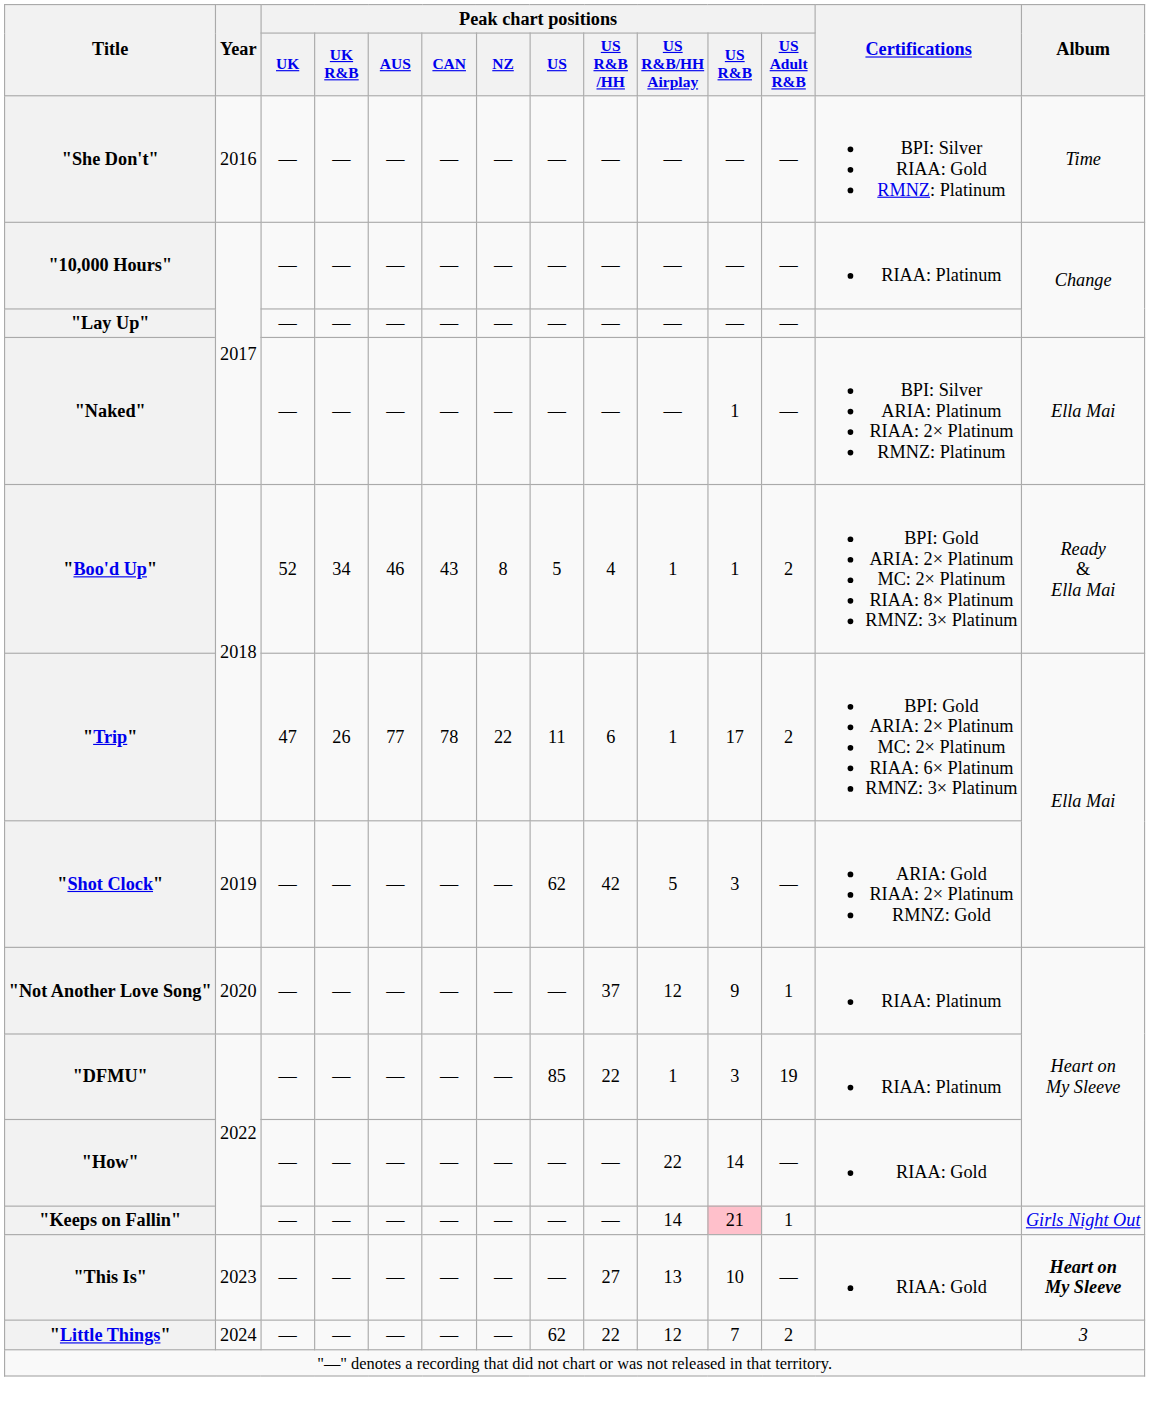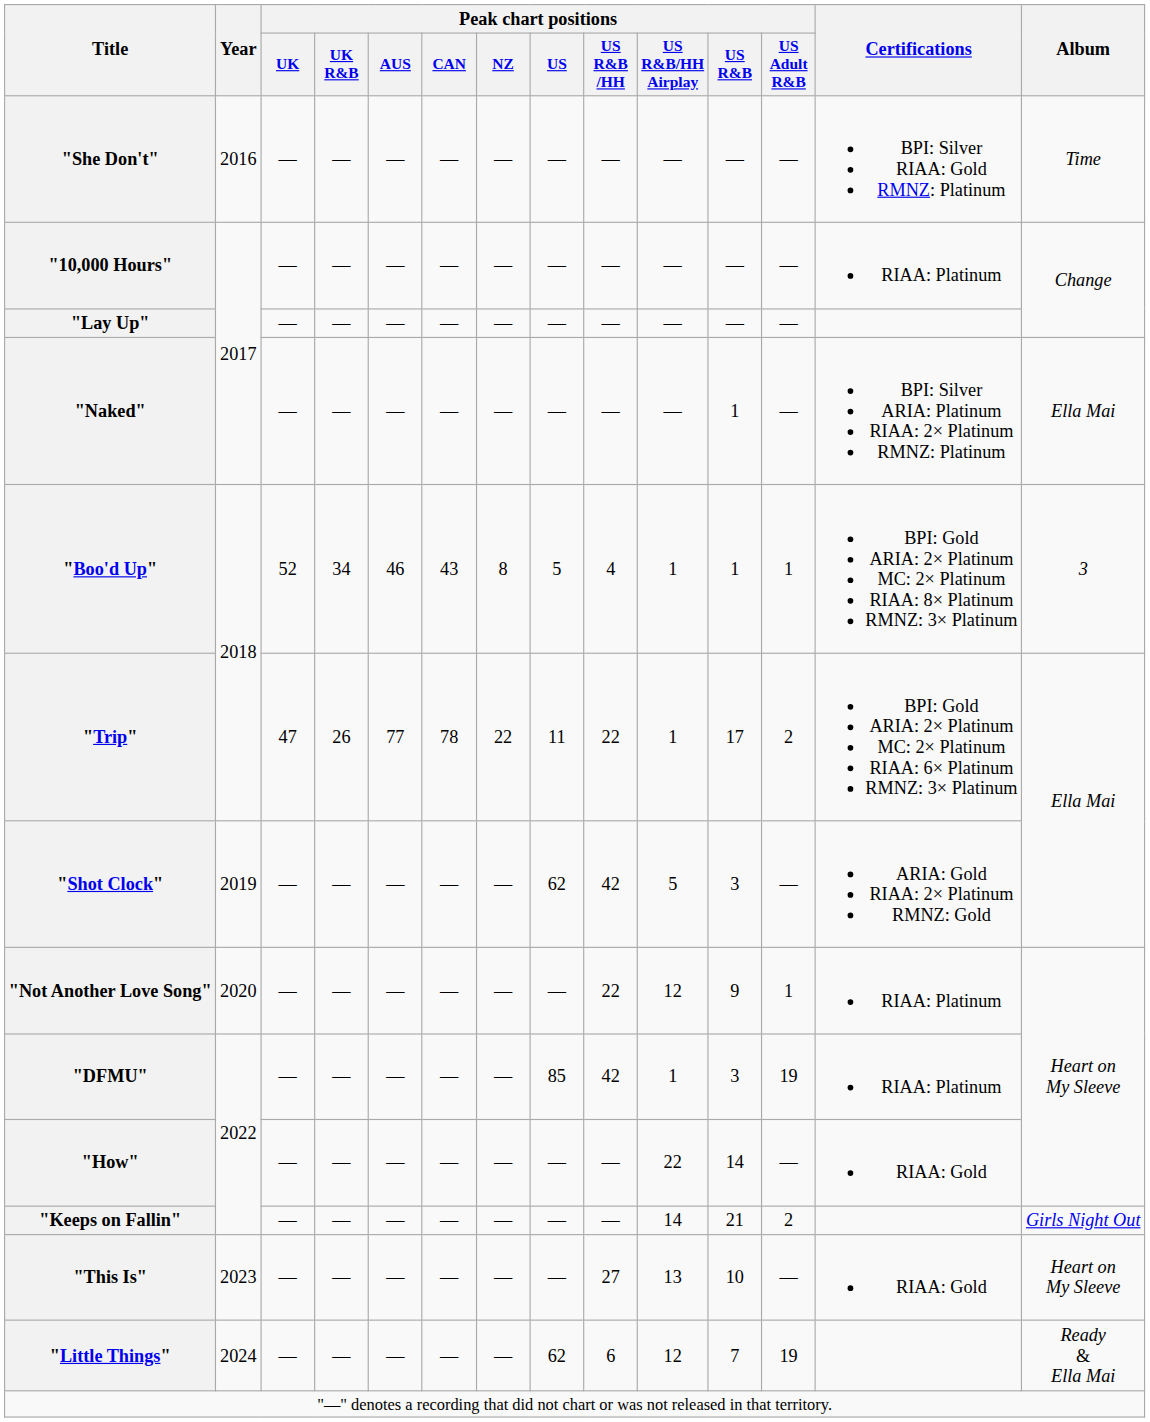"Boo'd Up" | Peak chart positions / US Adult R&B: 2 -> 1
"Boo'd Up" | Album: Ready & Ella Mai -> 3
"Trip" | Peak chart positions / US R&B /HH: 6 -> 22
"Not Another Love Song" | Peak chart positions / US R&B /HH: 37 -> 22
"DFMU" | Peak chart positions / US R&B /HH: 22 -> 42
"Keeps on Fallin" | Peak chart positions / US R&B: pink background -> no background
"Keeps on Fallin" | Peak chart positions / US Adult R&B: 1 -> 2
"This Is" | Album: bold -> normal
"Little Things" | Peak chart positions / US R&B /HH: 22 -> 6
"Little Things" | Peak chart positions / US Adult R&B: 2 -> 19
"Little Things" | Album: 3 -> Ready & Ella Mai
